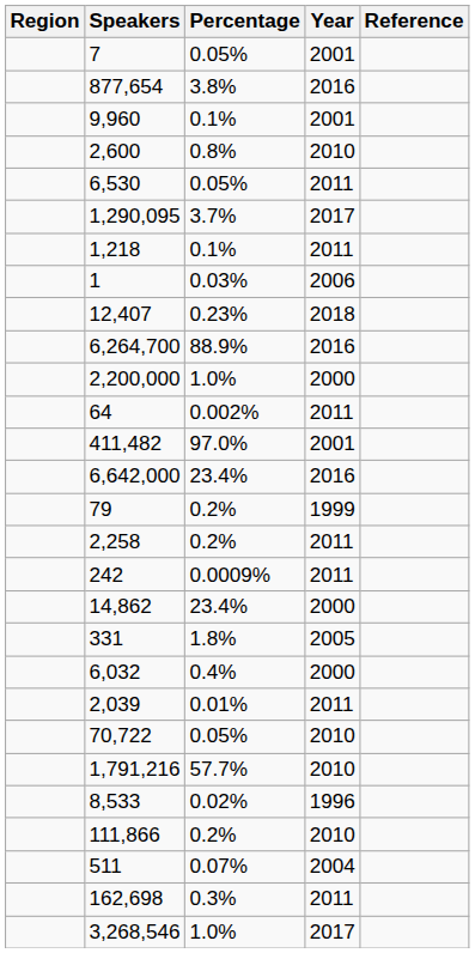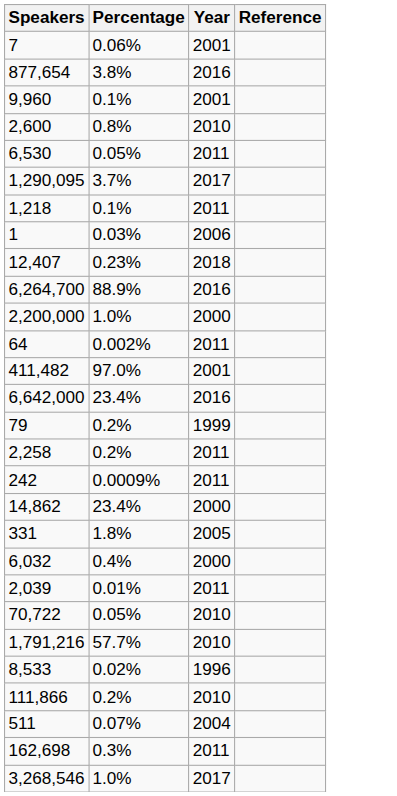- column: Region
7 | Percentage: 0.05% -> 0.06%
